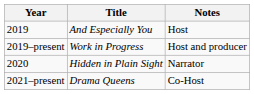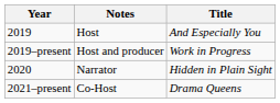columns swapped: Title <-> Notes
